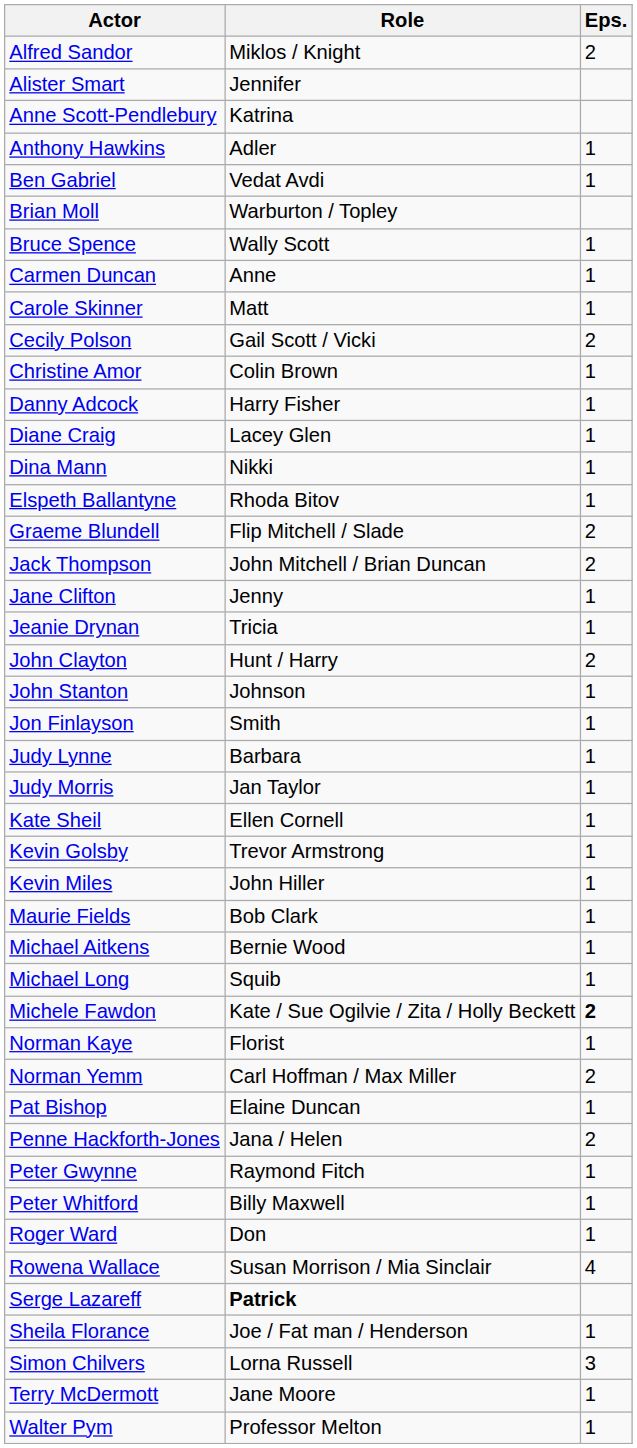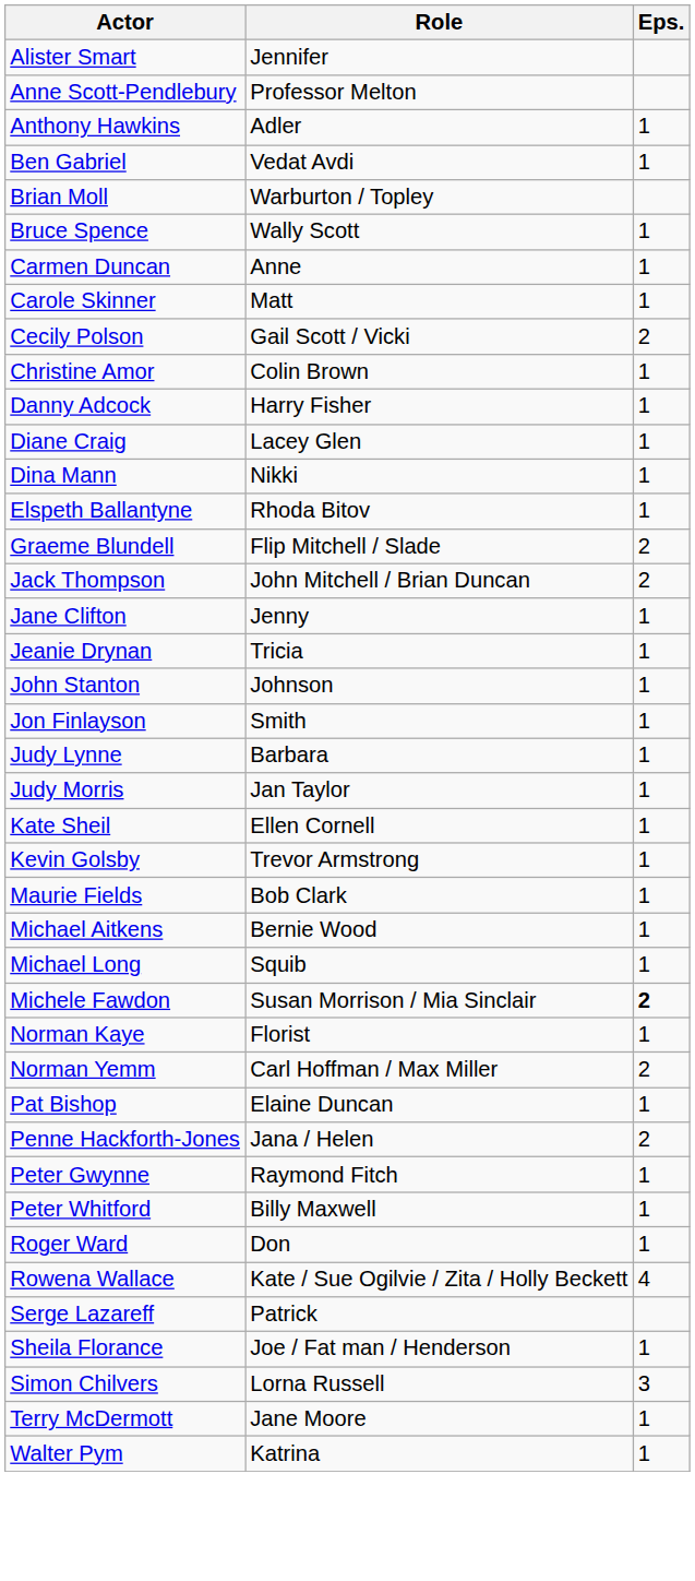- row: Alfred Sandor | Miklos / Knight | 2
Anne Scott-Pendlebury | Role: Katrina -> Professor Melton
- row: John Clayton | Hunt / Harry | 2
- row: Kevin Miles | John Hiller | 1
Michele Fawdon | Role: Kate / Sue Ogilvie / Zita / Holly Beckett -> Susan Morrison / Mia Sinclair
Rowena Wallace | Role: Susan Morrison / Mia Sinclair -> Kate / Sue Ogilvie / Zita / Holly Beckett
Serge Lazareff | Role: bold -> normal
Walter Pym | Role: Professor Melton -> Katrina
